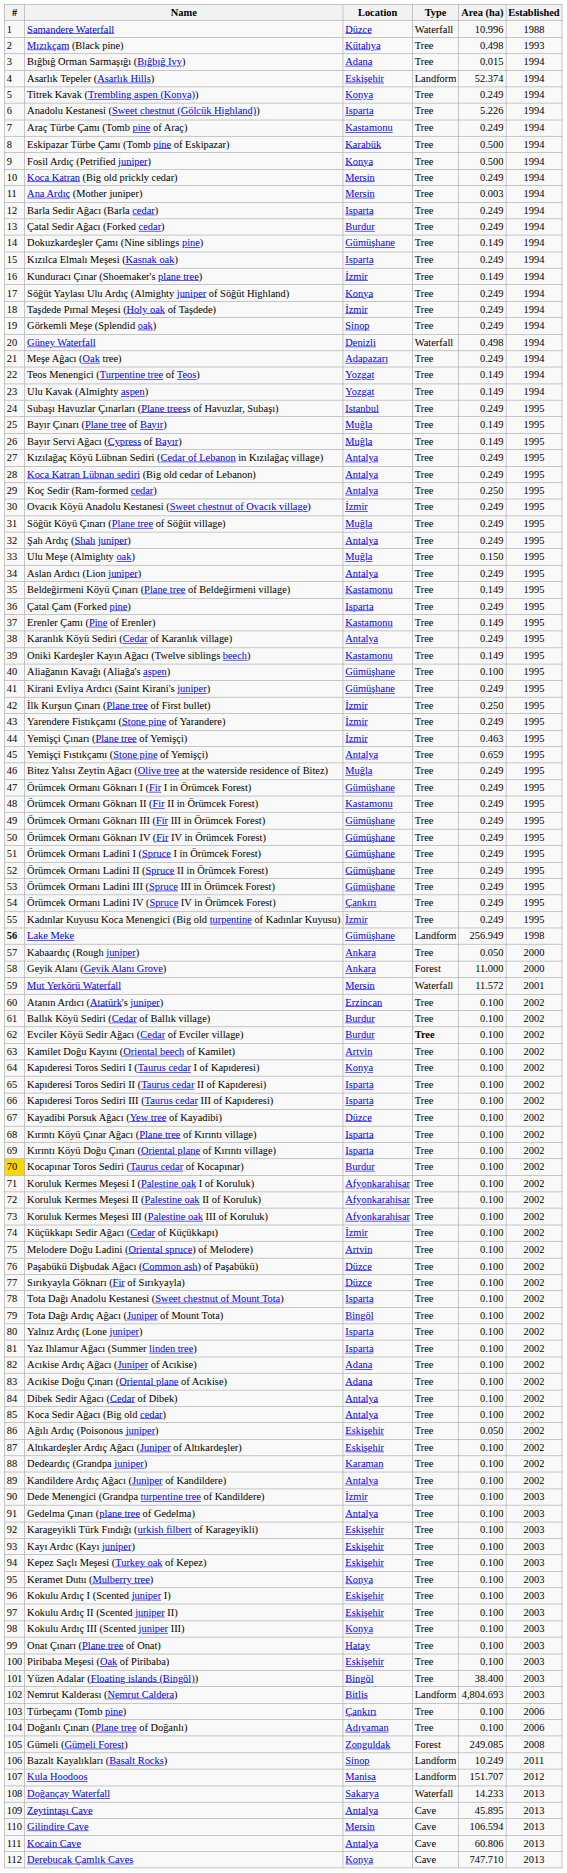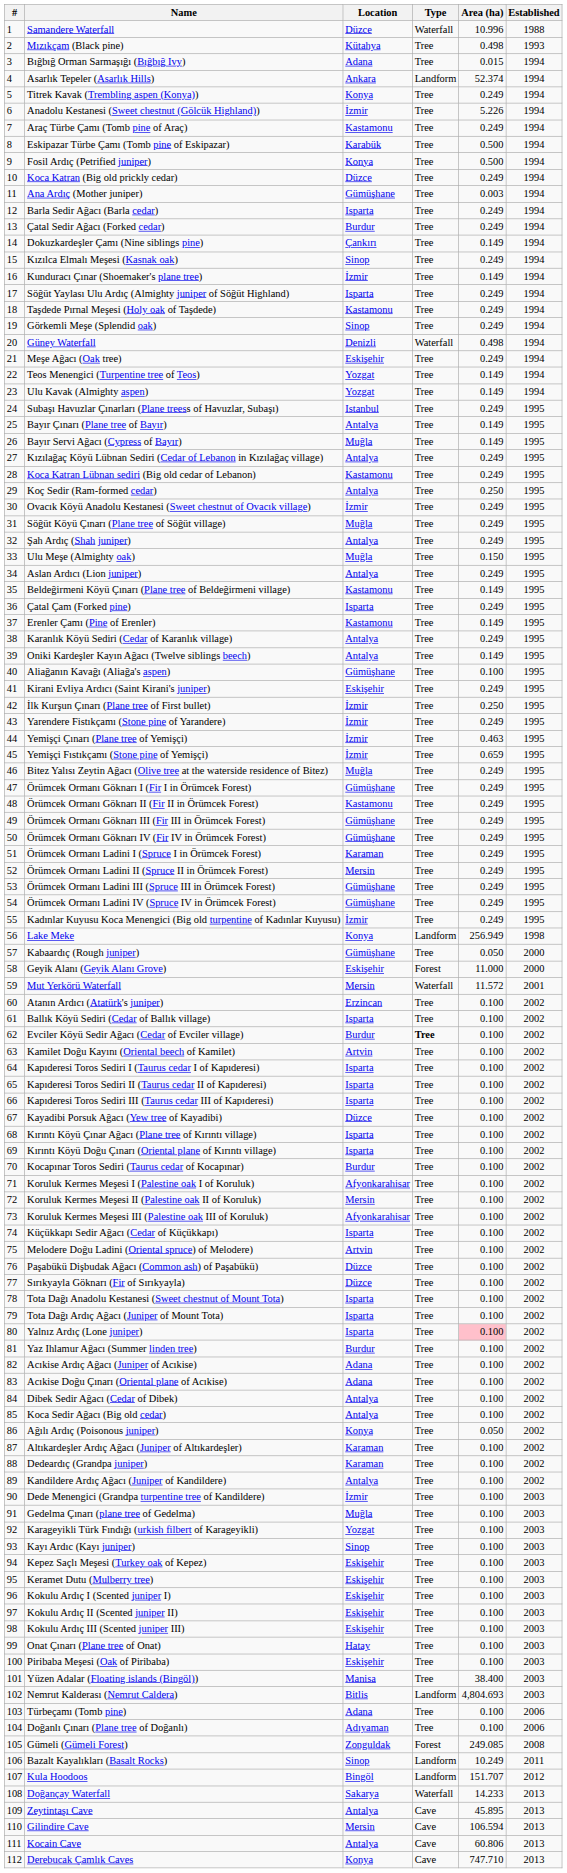Asarlık Tepeler (Asarlık Hills) | Location: Eskişehir -> Ankara
Anadolu Kestanesi (Sweet chestnut (Gölcük Highland)) | Location: Isparta -> İzmir
Koca Katran (Big old prickly cedar) | Location: Mersin -> Düzce
Ana Ardıç (Mother juniper) | Location: Mersin -> Gümüşhane
Dokuzkardeşler Çamı (Nine siblings pine) | Location: Gümüşhane -> Çankırı
Kızılca Elmalı Meşesi (Kasnak oak) | Location: Isparta -> Sinop
Söğüt Yaylası Ulu Ardıç (Almighty juniper of Söğüt Highland) | Location: Konya -> Isparta
Taşdede Pırnal Meşesi (Holy oak of Taşdede) | Location: İzmir -> Kastamonu
Meşe Ağacı (Oak tree) | Location: Adapazarı -> Eskişehir
Bayır Çınarı (Plane tree of Bayır) | Location: Muğla -> Antalya
Koca Katran Lübnan sediri (Big old cedar of Lebanon) | Location: Antalya -> Kastamonu
Oniki Kardeşler Kayın Ağacı (Twelve siblings beech) | Location: Kastamonu -> Antalya
Kirani Evliya Ardıcı (Saint Kirani's juniper) | Location: Gümüşhane -> Eskişehir
Yemişçi Fıstıkçamı (Stone pine of Yemişçi) | Location: Antalya -> İzmir
Örümcek Ormanı Ladini I (Spruce I in Örümcek Forest) | Location: Gümüşhane -> Karaman
Örümcek Ormanı Ladini II (Spruce II in Örümcek Forest) | Location: Gümüşhane -> Mersin
Örümcek Ormanı Ladini IV (Spruce IV in Örümcek Forest) | Location: Çankırı -> Gümüşhane
Lake Meke | #: bold -> normal
Lake Meke | Location: Gümüşhane -> Konya
Kabaardıç (Rough juniper) | Location: Ankara -> Gümüşhane
Geyik Alanı (Geyik Alanı Grove) | Location: Ankara -> Eskişehir
Ballık Köyü Sediri (Cedar of Ballık village) | Location: Burdur -> Isparta
Kapıderesi Toros Sediri I (Taurus cedar I of Kapıderesi) | Location: Konya -> Isparta
Kocapınar Toros Sediri (Taurus cedar of Kocapınar) | #: gold background -> no background
Koruluk Kermes Meşesi II (Palestine oak II of Koruluk) | Location: Afyonkarahisar -> Mersin
Küçükkapı Sedir Ağacı (Cedar of Küçükkapı) | Location: İzmir -> Isparta
Tota Dağı Ardıç Ağacı (Juniper of Mount Tota) | Location: Bingöl -> Isparta
Yalnız Ardıç (Lone juniper) | Area (ha): no background -> pink background
Yaz Ihlamur Ağacı (Summer linden tree) | Location: Isparta -> Burdur
Ağılı Ardıç (Poisonous juniper) | Location: Eskişehir -> Konya
Altıkardeşler Ardıç Ağacı (Juniper of Altıkardeşler) | Location: Eskişehir -> Karaman
Gedelma Çınarı (plane tree of Gedelma) | Location: Antalya -> Muğla
Karageyikli Türk Fındığı (urkish filbert of Karageyikli) | Location: Eskişehir -> Yozgat
Kayı Ardıc (Kayı juniper) | Location: Eskişehir -> Sinop
Keramet Dutu (Mulberry tree) | Location: Konya -> Eskişehir
Kokulu Ardıç III (Scented juniper III) | Location: Konya -> Eskişehir
Yüzen Adalar (Floating islands (Bingöl)) | Location: Bingöl -> Manisa
Türbeçamı (Tomb pine) | Location: Çankırı -> Adana
Kula Hoodoos | Location: Manisa -> Bingöl
